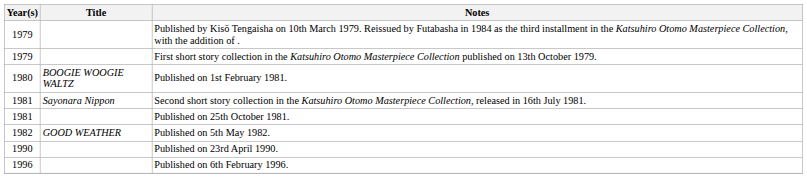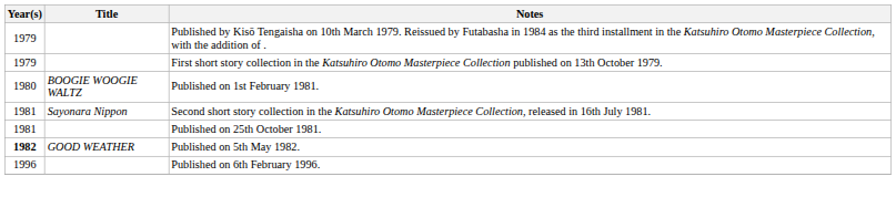Published on 5th May 1982. | Year(s): normal -> bold
- row: 1990 | Published on 23rd April 1990.
